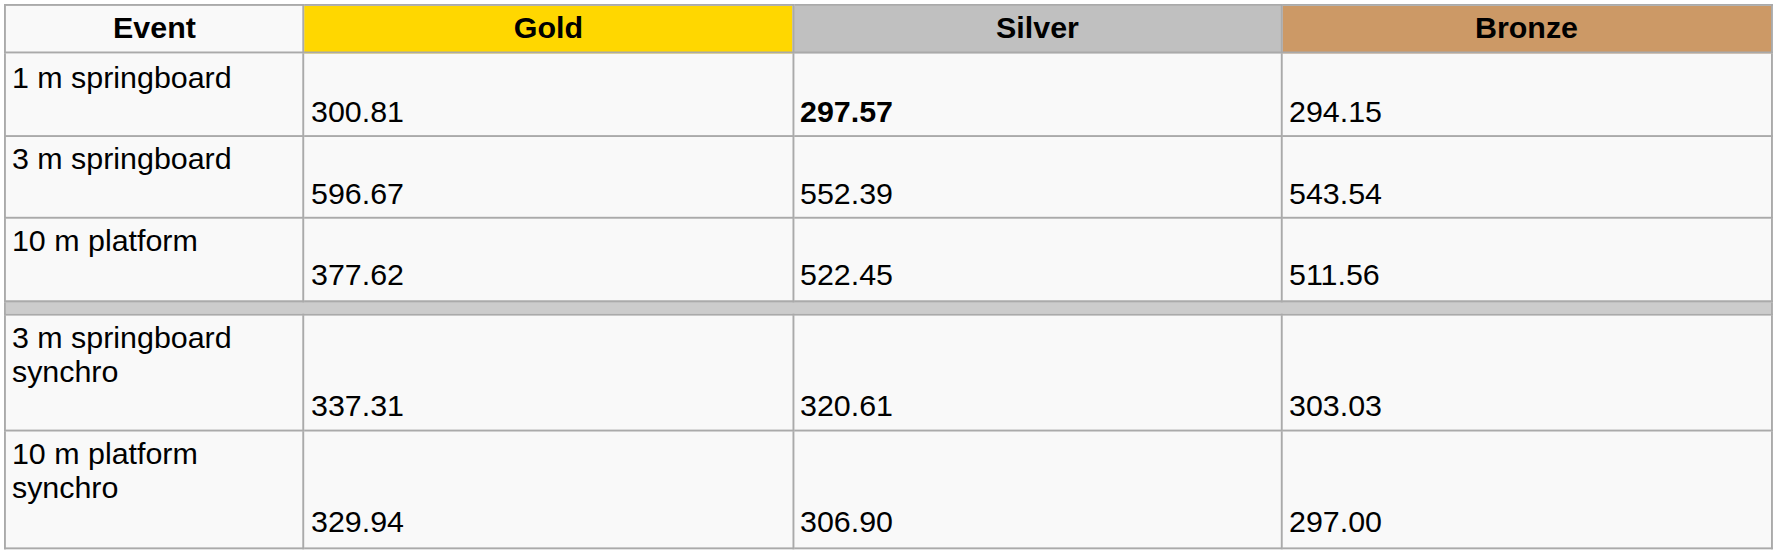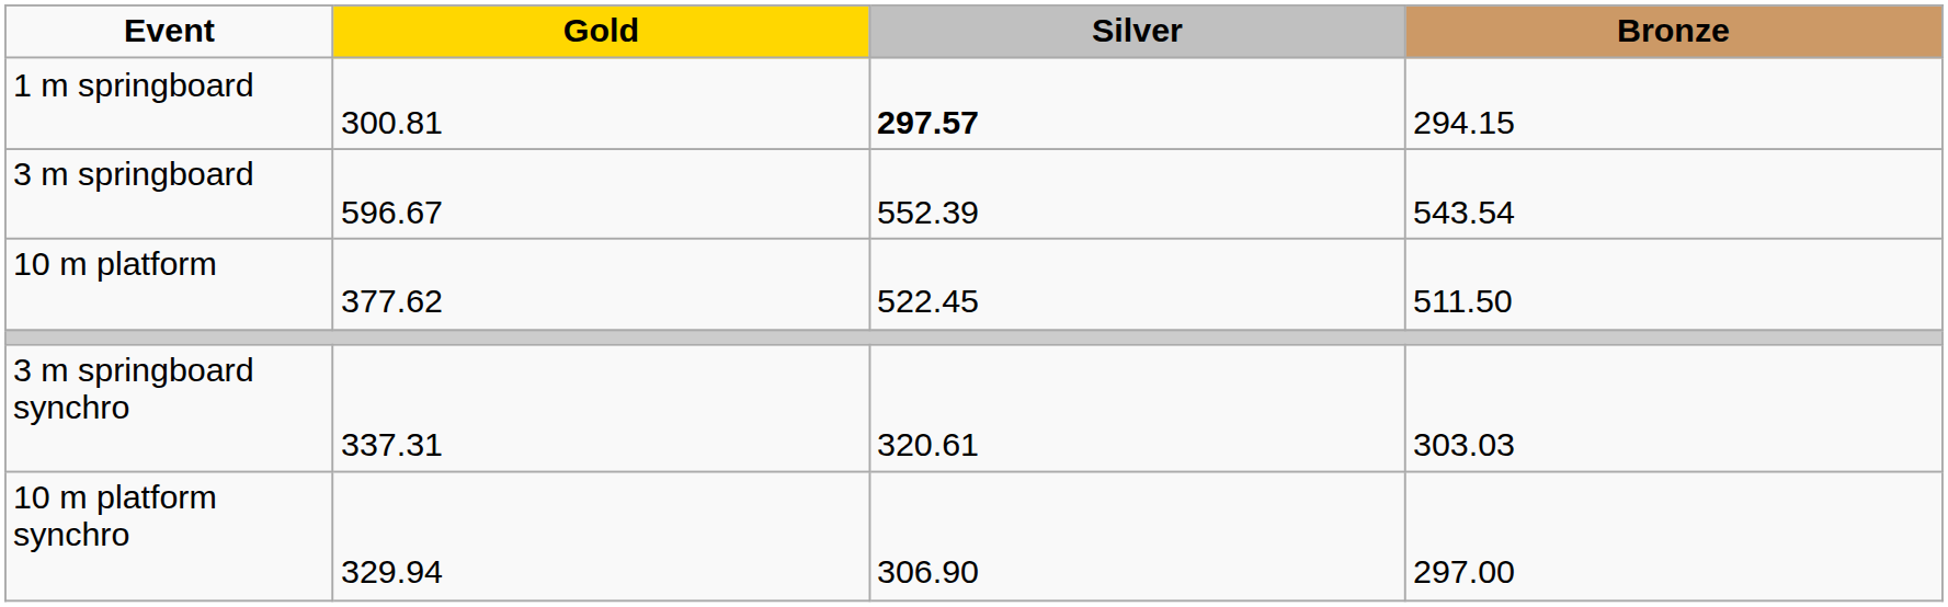10 m platform | Bronze: 511.56 -> 511.50
